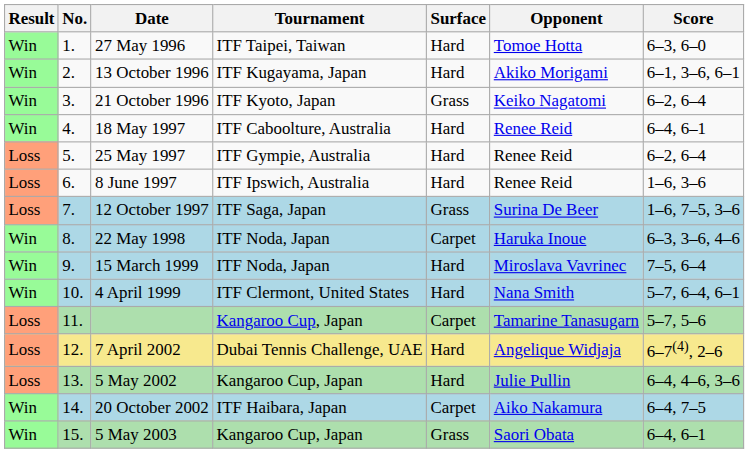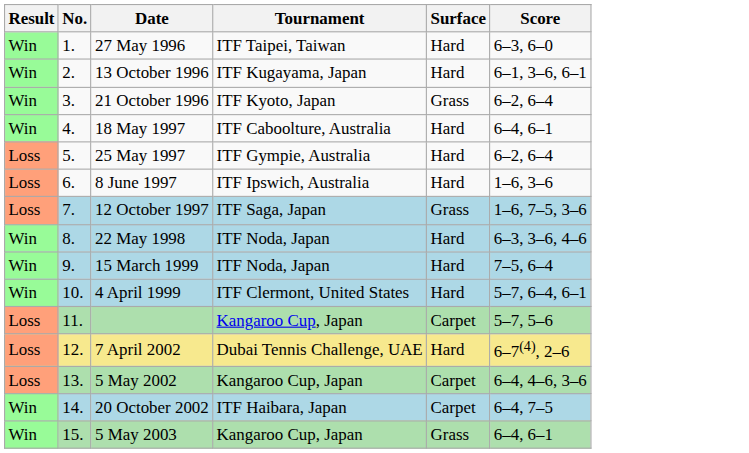- column: Opponent | Tomoe Hotta | Akiko Morigami | Keiko Nagatomi | Renee Reid | Renee Reid | Renee Reid | Surina De Beer | Haruka Inoue | Miroslava Vavrinec | Nana Smith | Tamarine Tanasugarn | Angelique Widjaja | Julie Pullin | Aiko Nakamura | Saori Obata
22 May 1998 | Surface: Carpet -> Hard
5 May 2002 | Surface: Hard -> Carpet
